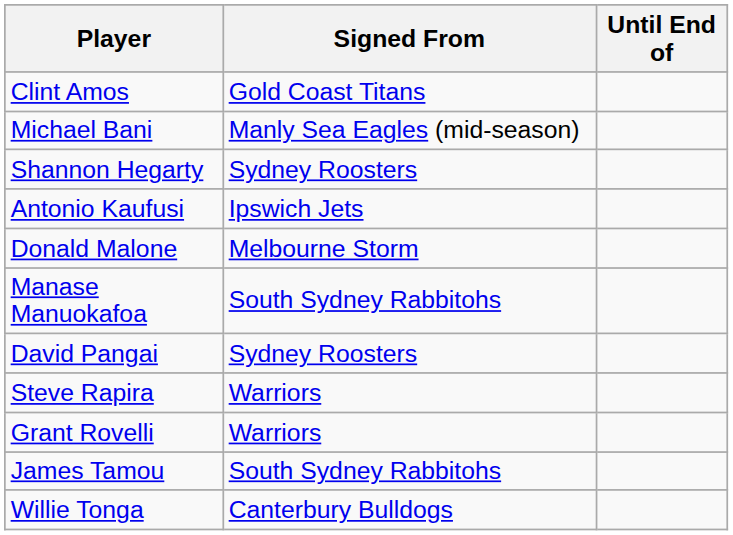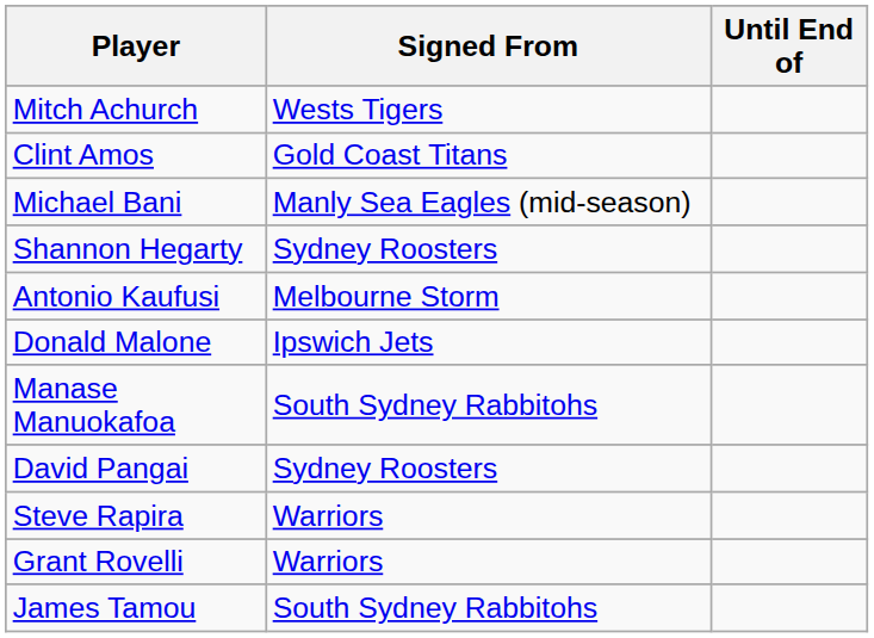+ row: Mitch Achurch | Wests Tigers
Antonio Kaufusi | Signed From: Ipswich Jets -> Melbourne Storm
Donald Malone | Signed From: Melbourne Storm -> Ipswich Jets
- row: Willie Tonga | Canterbury Bulldogs
